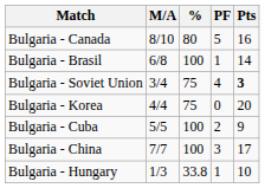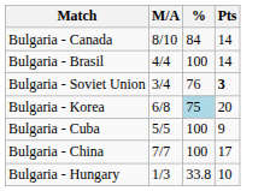- column: PF | 5 | 1 | 4 | 0 | 2 | 3 | 1
Bulgaria - Canada | %: 80 -> 84
Bulgaria - Canada | Pts: 16 -> 14
Bulgaria - Brasil | M/A: 6/8 -> 4/4
Bulgaria - Soviet Union | %: 75 -> 76
Bulgaria - Korea | M/A: 4/4 -> 6/8
Bulgaria - Korea | %: no background -> lightblue background
